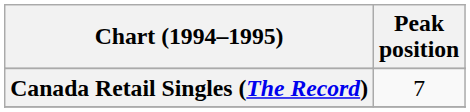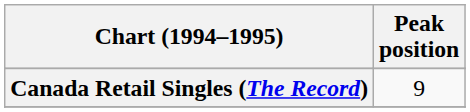Canada Retail Singles (The Record) | Peak position: 7 -> 9
